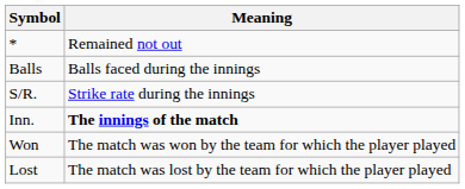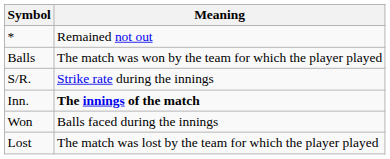Balls | Meaning: Balls faced during the innings -> The match was won by the team for which the player played
Won | Meaning: The match was won by the team for which the player played -> Balls faced during the innings
